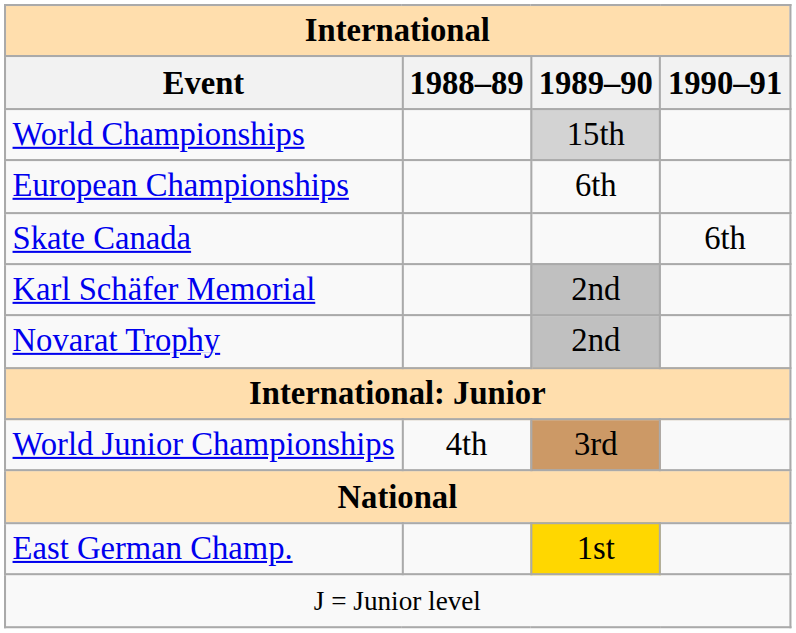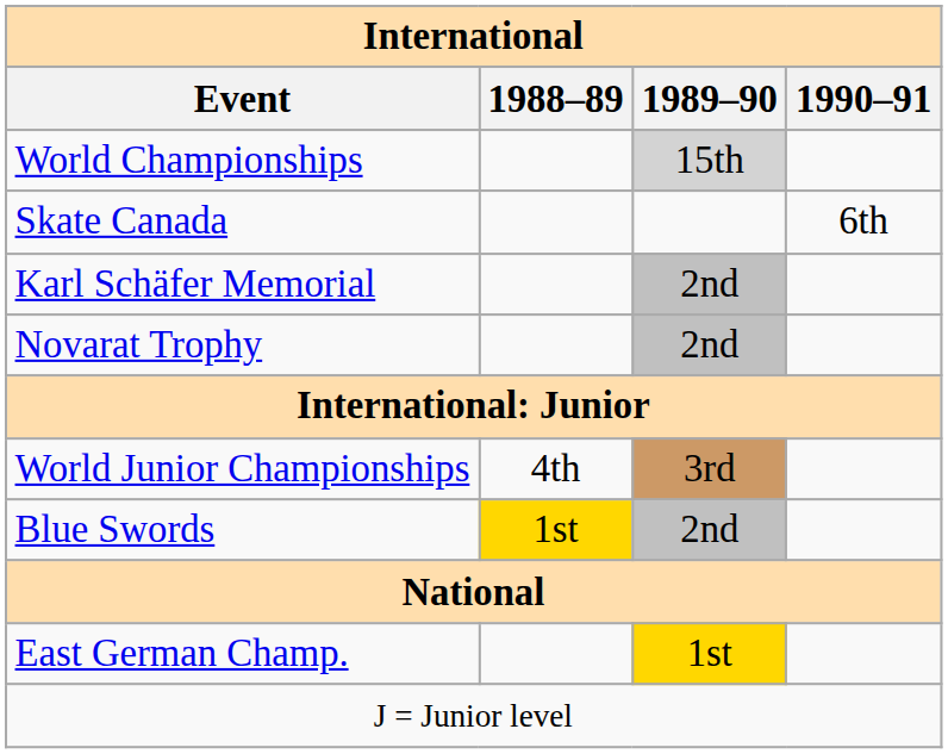- row: European Championships | 6th
+ row: Blue Swords | 1st | 2nd
